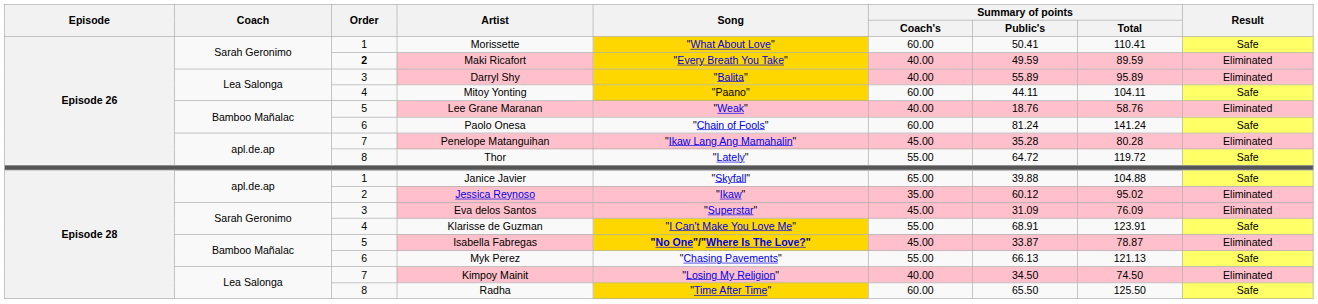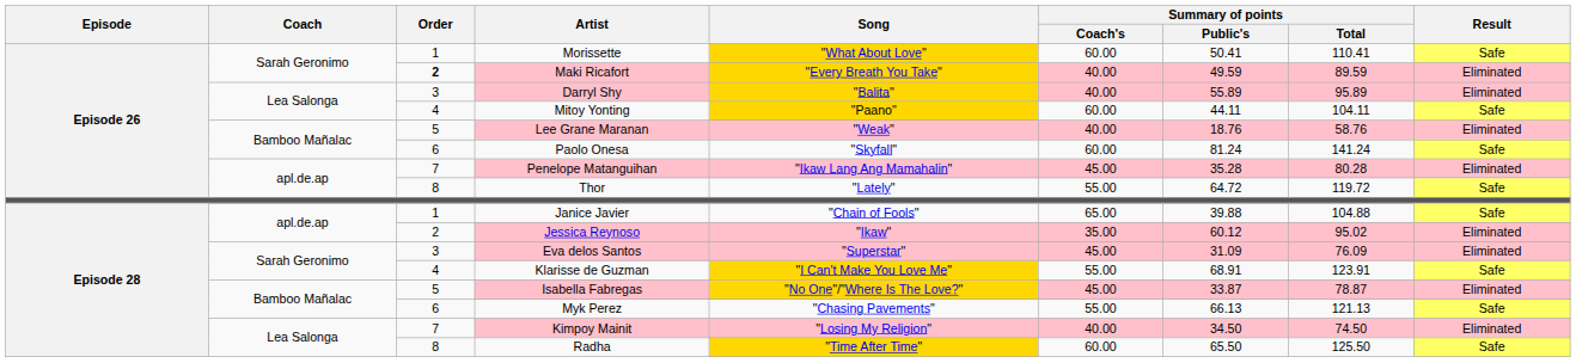Paolo Onesa | Song: "Chain of Fools" -> "Skyfall"
Janice Javier | Song: "Skyfall" -> "Chain of Fools"
Isabella Fabregas | Song: bold -> normal
